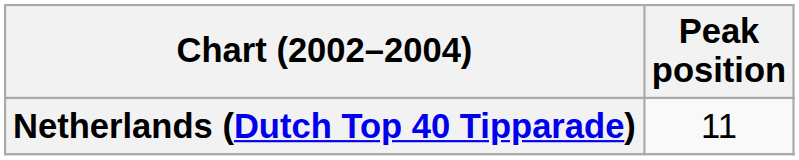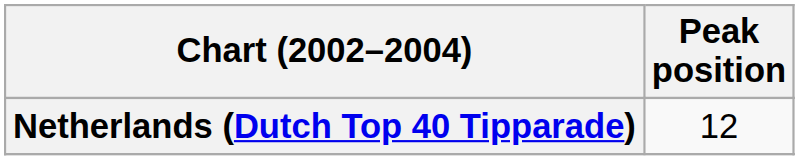Netherlands (Dutch Top 40 Tipparade) | Peak position: 11 -> 12
